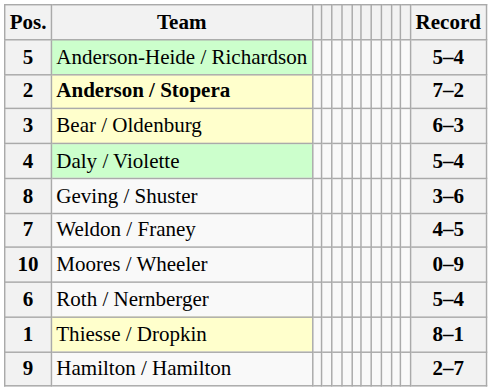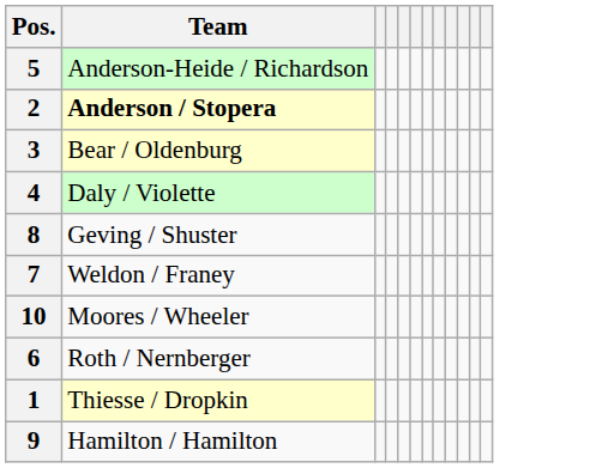- column: Record | 5–4 | 7–2 | 6–3 | 5–4 | 3–6 | 4–5 | 0–9 | 5–4 | 8–1 | 2–7
